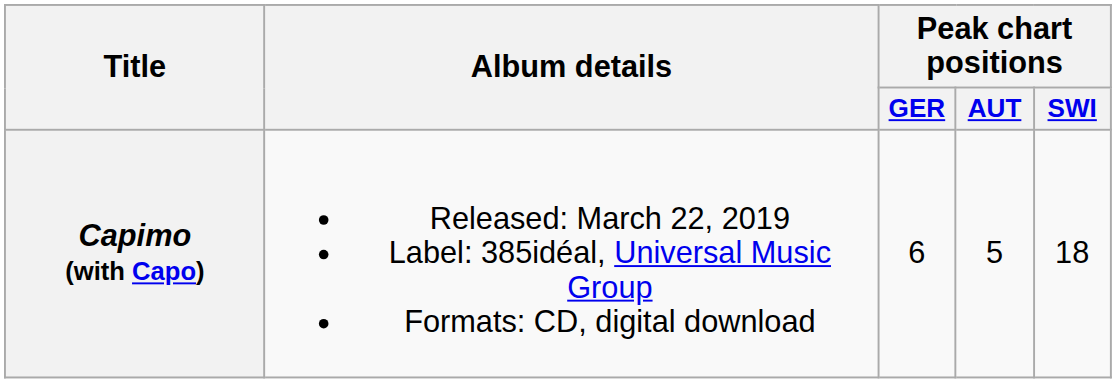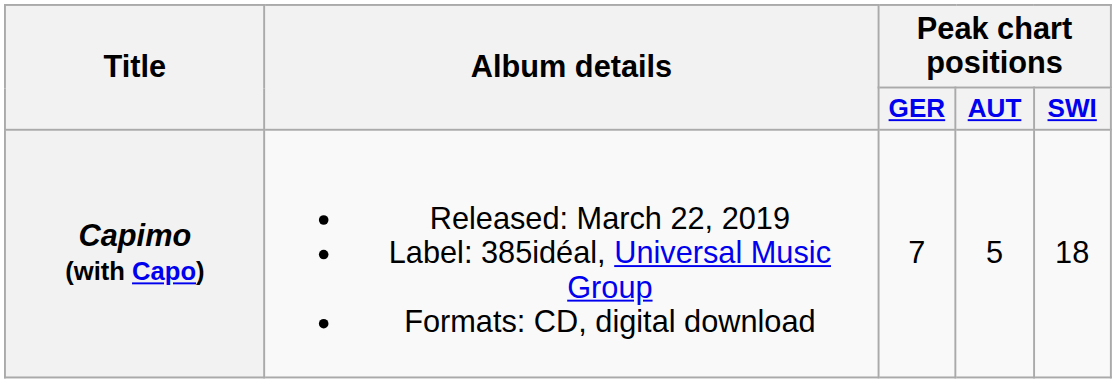Capimo (with Capo) | Peak chart positions / GER: 6 -> 7
